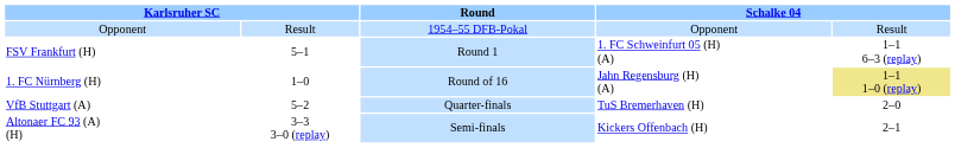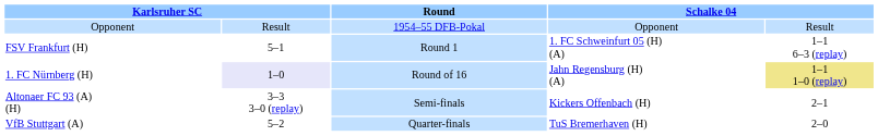1. FC Nürnberg (H) | column 2: no background -> lavender background
rows swapped: VfB Stuttgart (A) <-> Altonaer FC 93 (A) (H)
